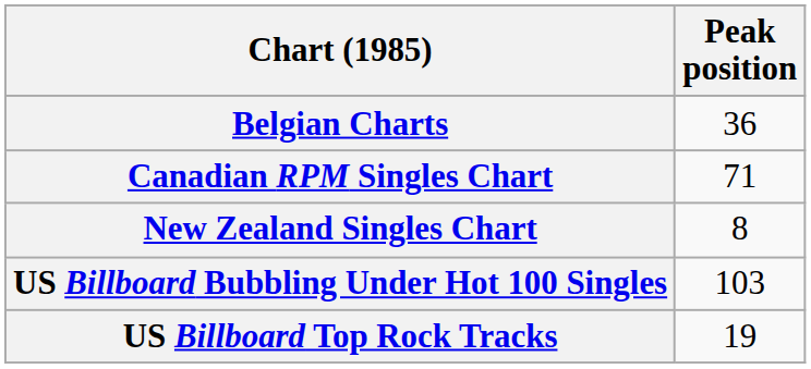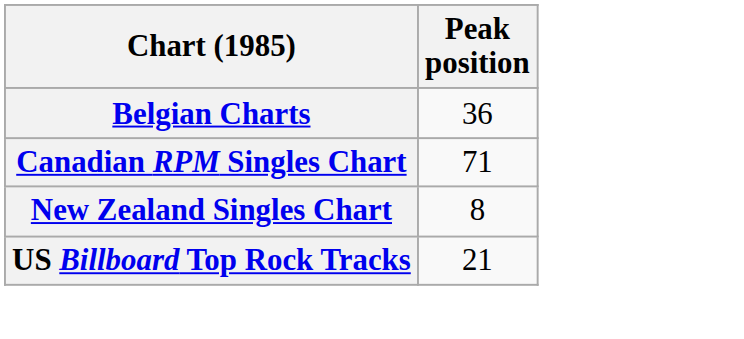- row: US Billboard Bubbling Under Hot 100 Singles | 103
US Billboard Top Rock Tracks | Peak position: 19 -> 21
